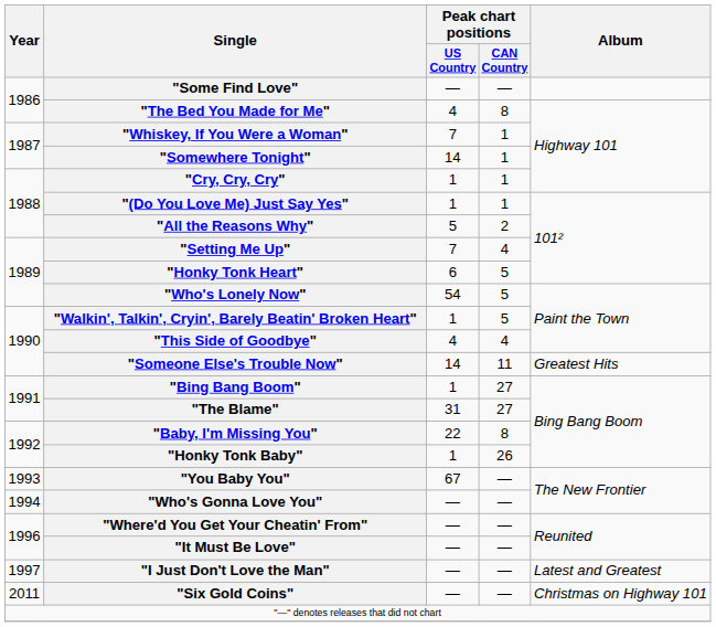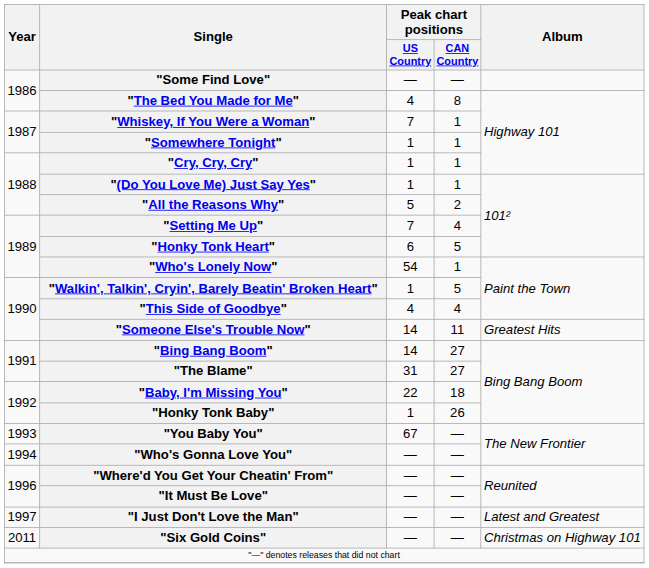"Somewhere Tonight" | Peak chart positions / US Country: 14 -> 1
"Who's Lonely Now" | Peak chart positions / CAN Country: 5 -> 1
"Bing Bang Boom" | Peak chart positions / US Country: 1 -> 14
"Baby, I'm Missing You" | Peak chart positions / CAN Country: 8 -> 18
